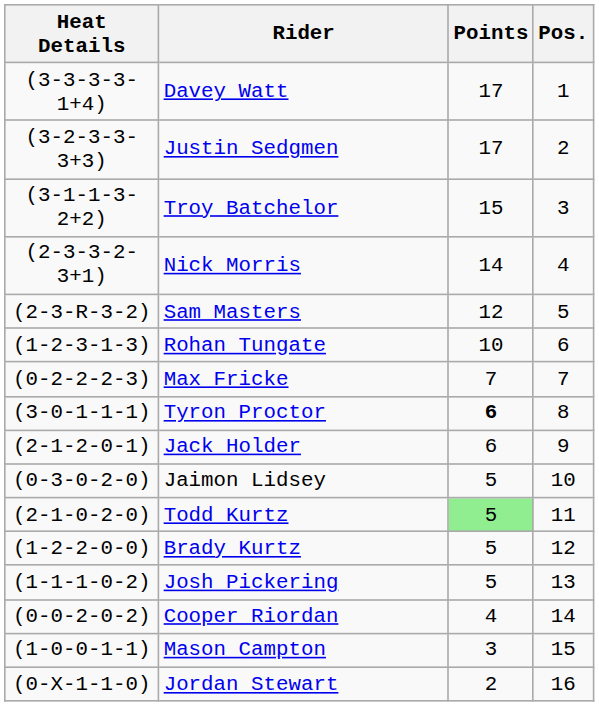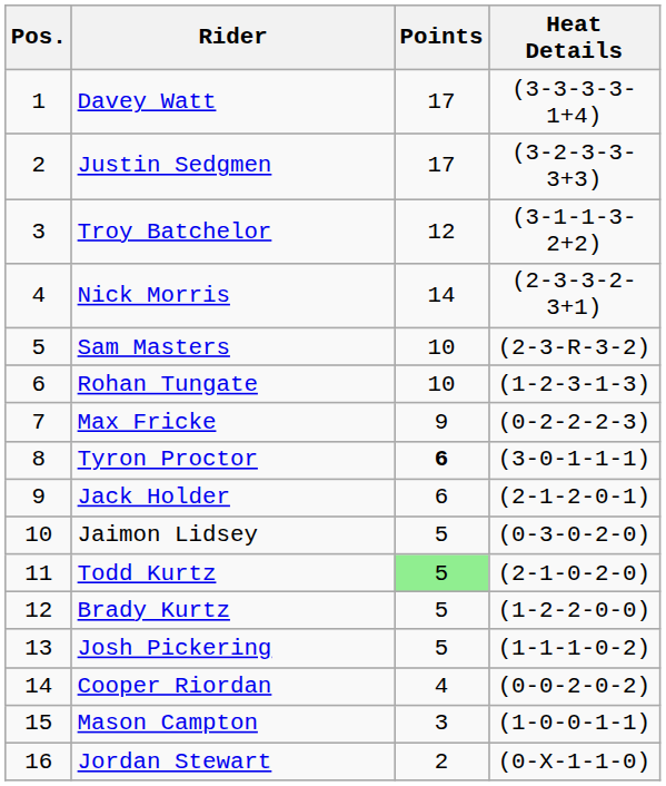columns swapped: Pos. <-> Heat Details
Troy Batchelor | Points: 15 -> 12
Sam Masters | Points: 12 -> 10
Max Fricke | Points: 7 -> 9
